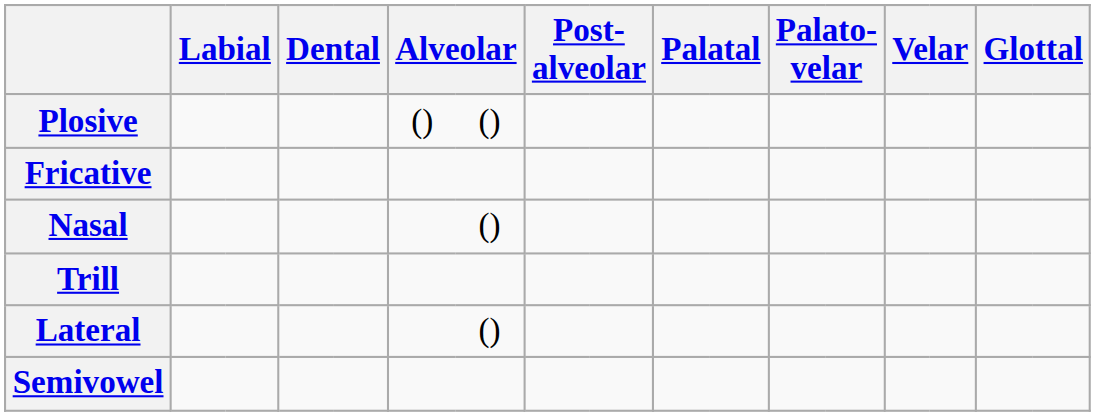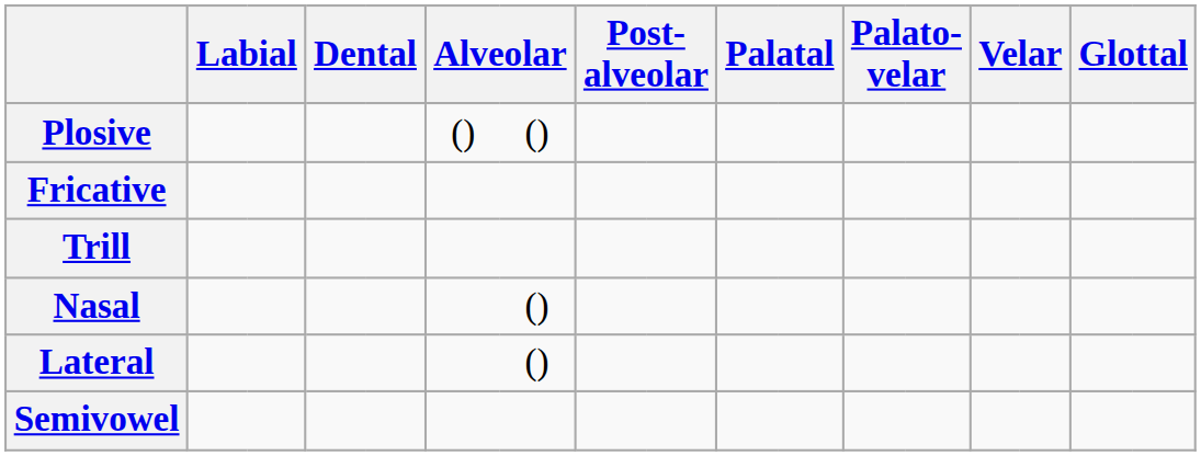rows swapped: Nasal <-> Trill
